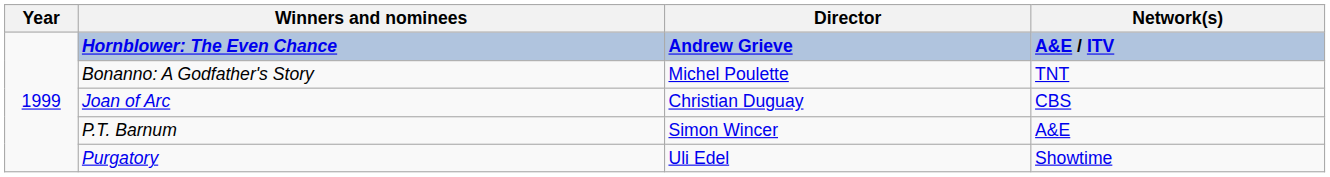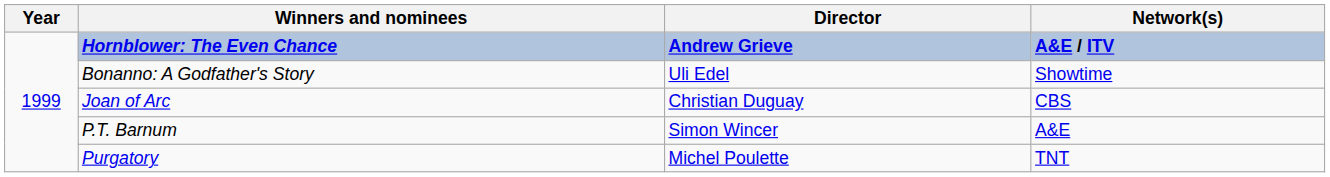Bonanno: A Godfather's Story | Director: Michel Poulette -> Uli Edel
Bonanno: A Godfather's Story | Network(s): TNT -> Showtime
Purgatory | Director: Uli Edel -> Michel Poulette
Purgatory | Network(s): Showtime -> TNT
